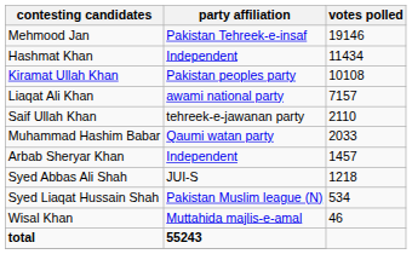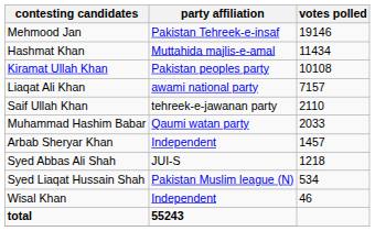Hashmat Khan | party affiliation: Independent -> Muttahida majlis-e-amal
Wisal Khan | party affiliation: Muttahida majlis-e-amal -> Independent
